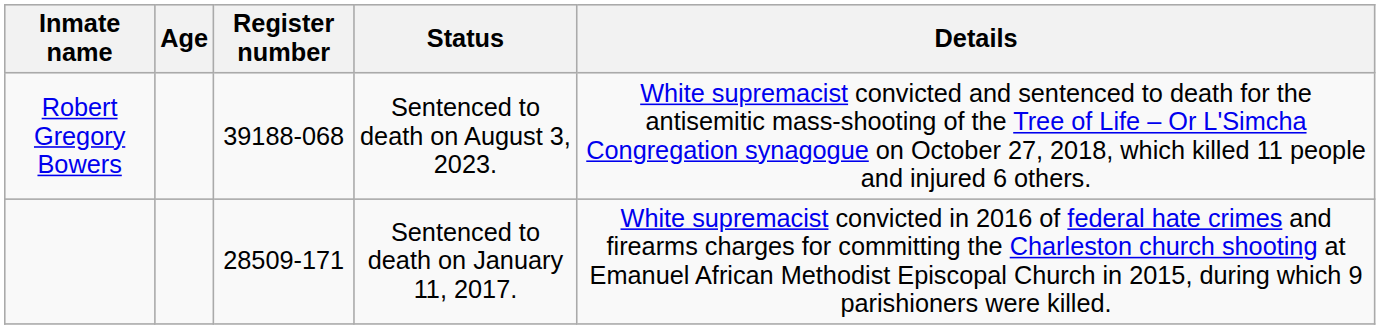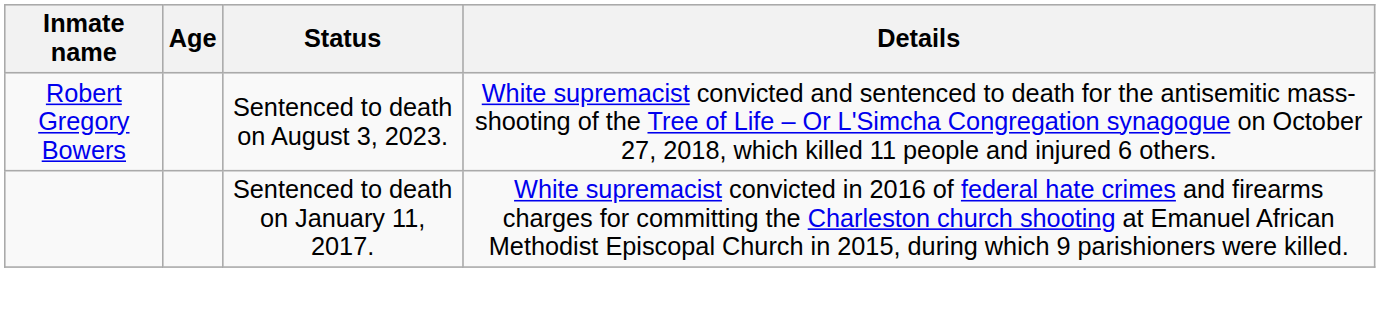- column: Register number | 39188-068 | 28509-171
